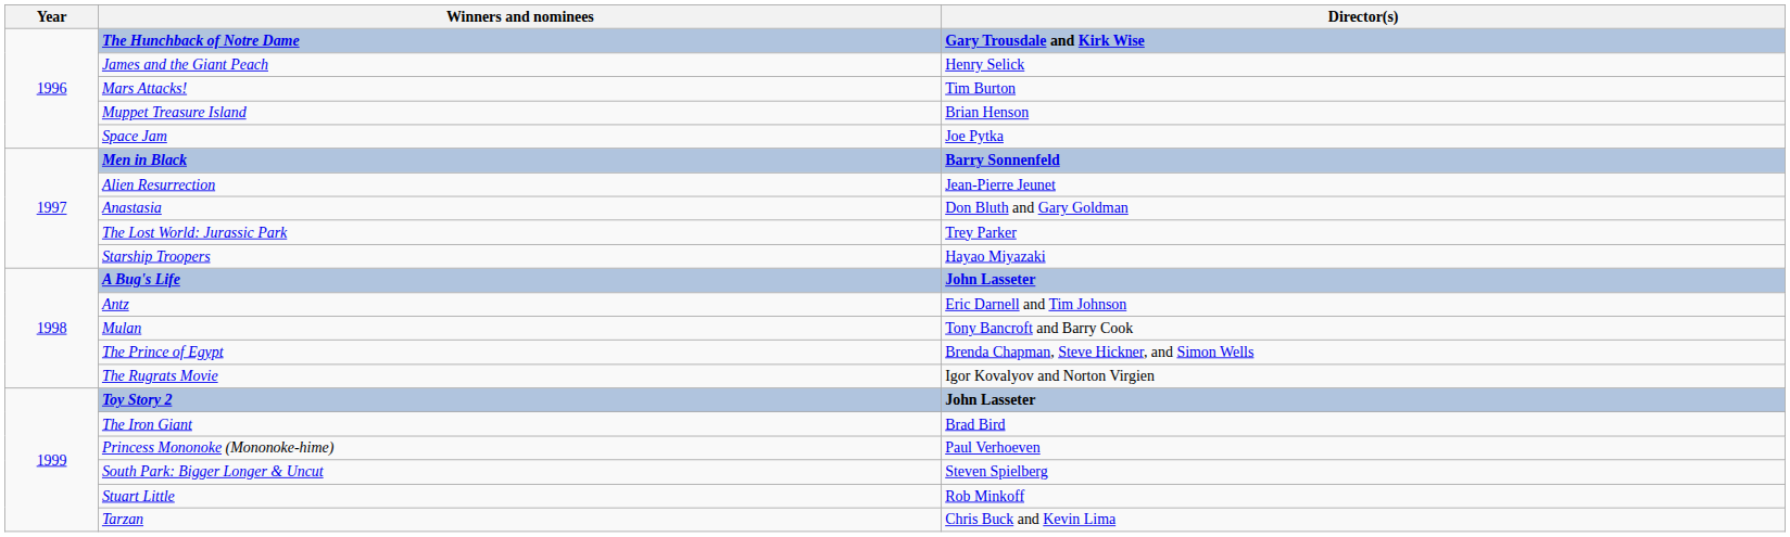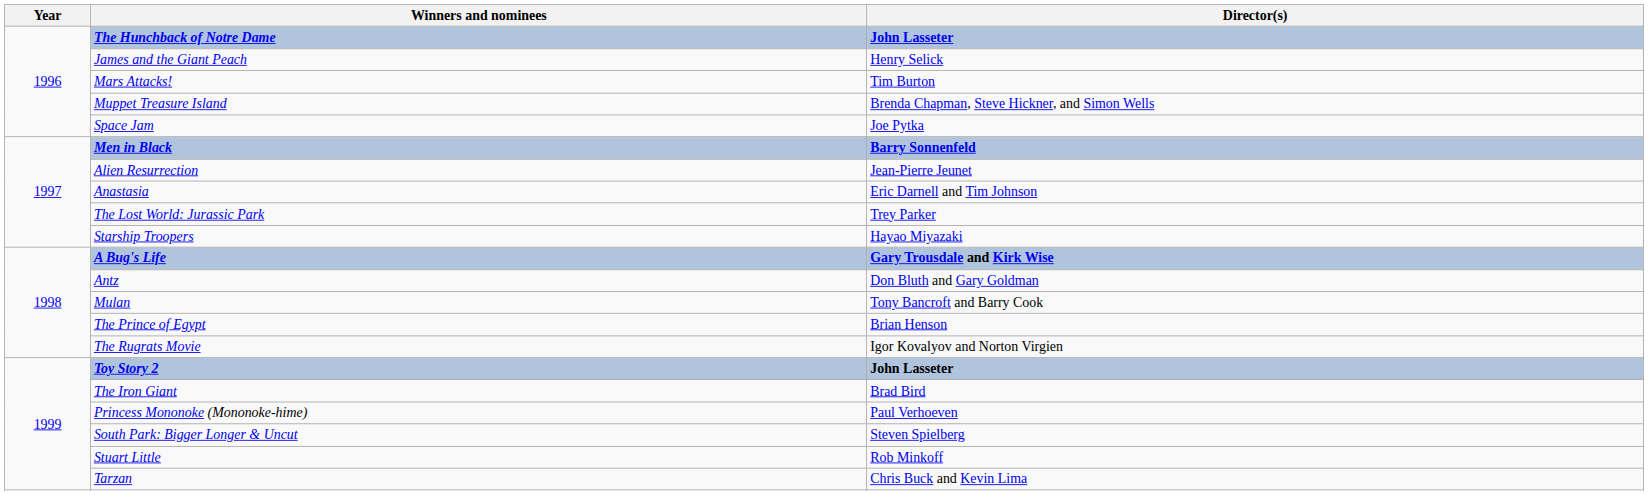The Hunchback of Notre Dame | Director(s): Gary Trousdale and Kirk Wise -> John Lasseter
Muppet Treasure Island | Director(s): Brian Henson -> Brenda Chapman, Steve Hickner, and Simon Wells
Anastasia | Director(s): Don Bluth and Gary Goldman -> Eric Darnell and Tim Johnson
A Bug's Life | Director(s): John Lasseter -> Gary Trousdale and Kirk Wise
Antz | Director(s): Eric Darnell and Tim Johnson -> Don Bluth and Gary Goldman
The Prince of Egypt | Director(s): Brenda Chapman, Steve Hickner, and Simon Wells -> Brian Henson
